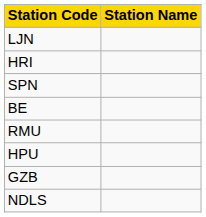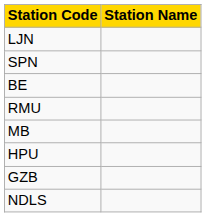- row: HRI
+ row: MB
